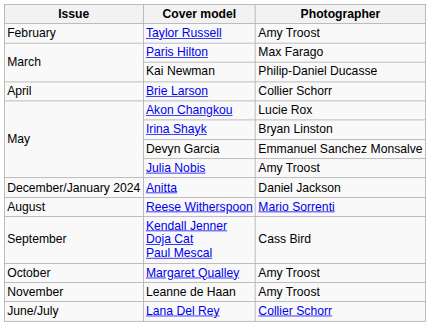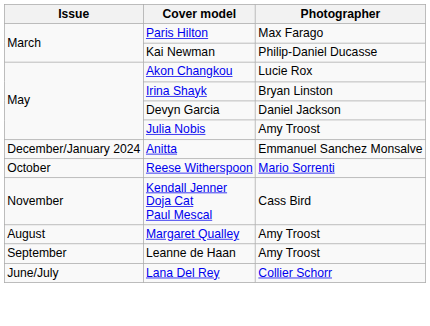- row: February | Taylor Russell | Amy Troost
- row: April | Brie Larson | Collier Schorr
Devyn Garcia | Photographer: Emmanuel Sanchez Monsalve -> Daniel Jackson
Anitta | Photographer: Daniel Jackson -> Emmanuel Sanchez Monsalve
Reese Witherspoon | Issue: August -> October
Kendall Jenner Doja Cat Paul Mescal | Issue: September -> November
Margaret Qualley | Issue: October -> August
Leanne de Haan | Issue: November -> September
